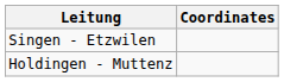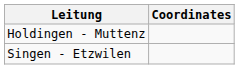rows swapped: Holdingen - Muttenz <-> Singen - Etzwilen
